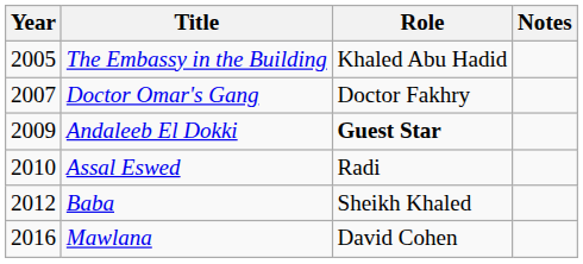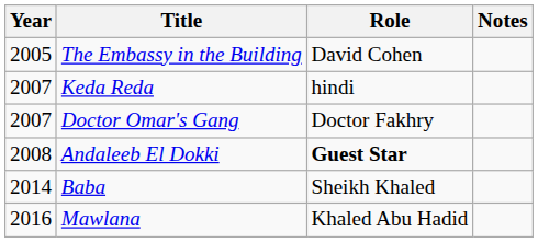The Embassy in the Building | Role: Khaled Abu Hadid -> David Cohen
+ row: 2007 | Keda Reda | hindi
Andaleeb El Dokki | Year: 2009 -> 2008
- row: 2010 | Assal Eswed | Radi
Baba | Year: 2012 -> 2014
Mawlana | Role: David Cohen -> Khaled Abu Hadid
